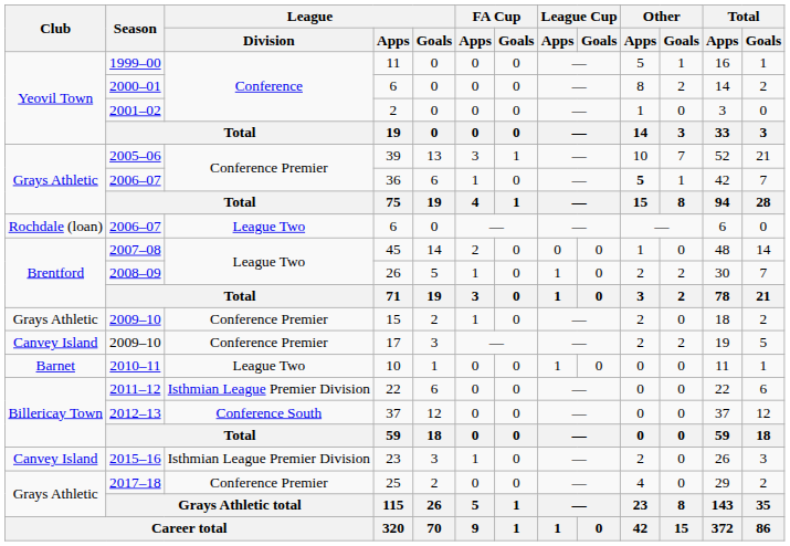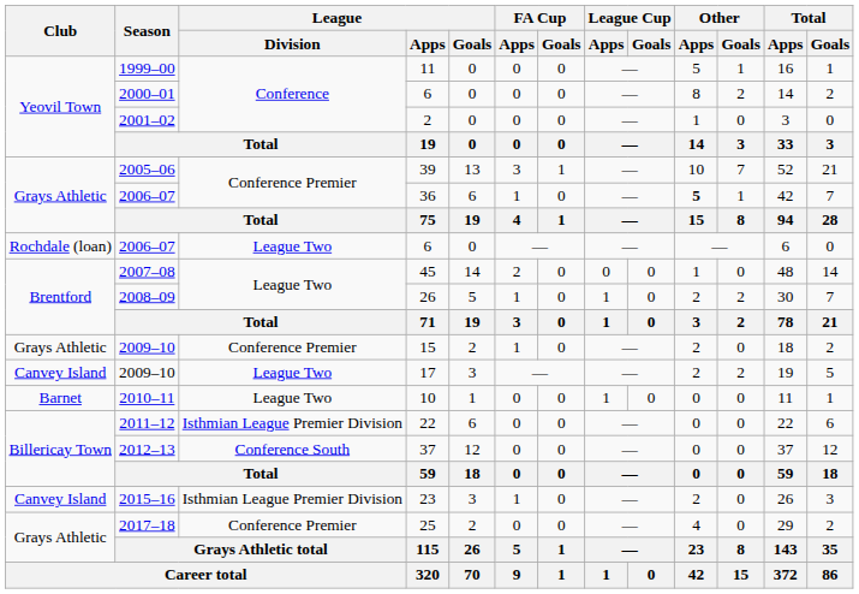17 | League / Division: Conference Premier -> League Two
